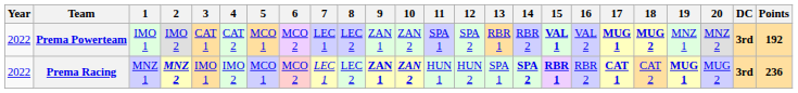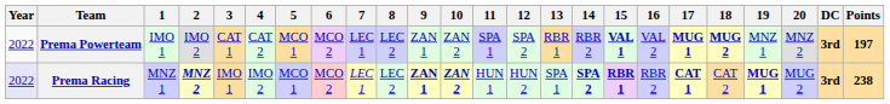Prema Powerteam | Points: 192 -> 197
Prema Racing | Year: no background -> lavender background
Prema Racing | Points: 236 -> 238
